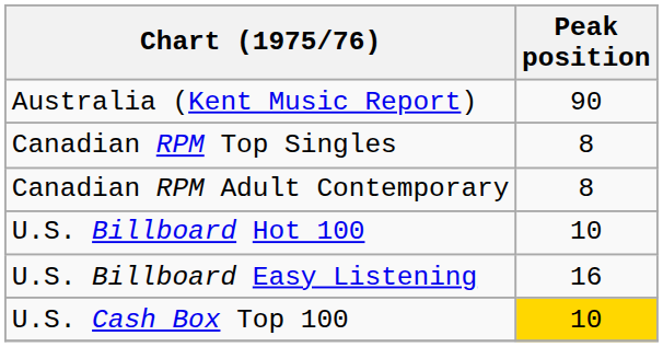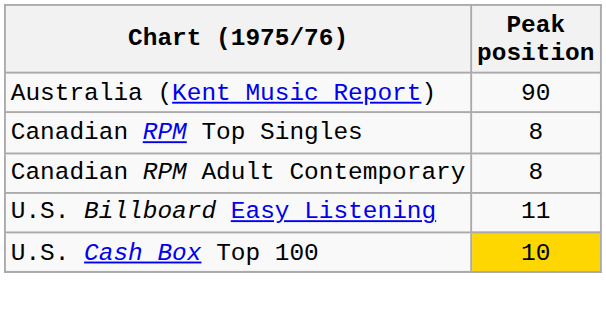- row: U.S. Billboard Hot 100 | 10
U.S. Billboard Easy Listening | Peak position: 16 -> 11
